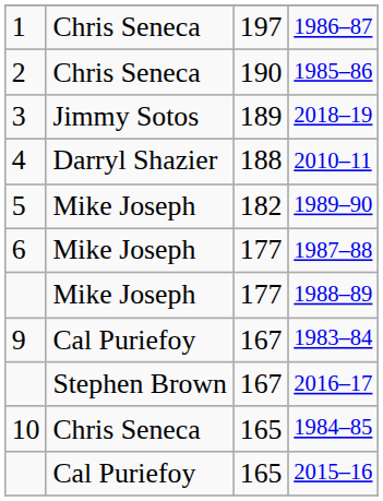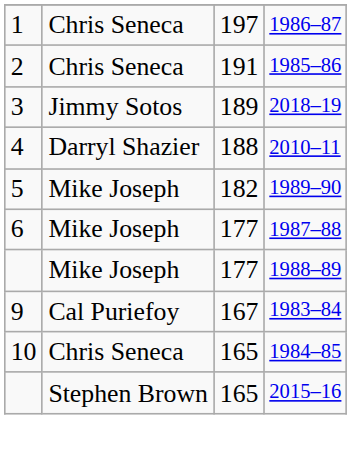1985–86 | column 3: 190 -> 191
- row: Stephen Brown | 167 | 2016–17
2015–16 | column 2: Cal Puriefoy -> Stephen Brown
